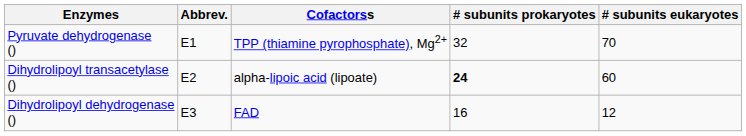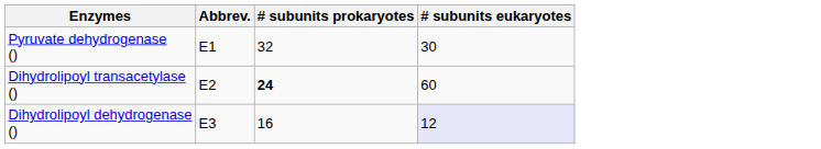- column: Cofactorss | TPP (thiamine pyrophosphate), Mg2+ | alpha-lipoic acid (lipoate) | FAD
Pyruvate dehydrogenase () | # subunits eukaryotes: 70 -> 30
Dihydrolipoyl dehydrogenase () | # subunits eukaryotes: no background -> lavender background
